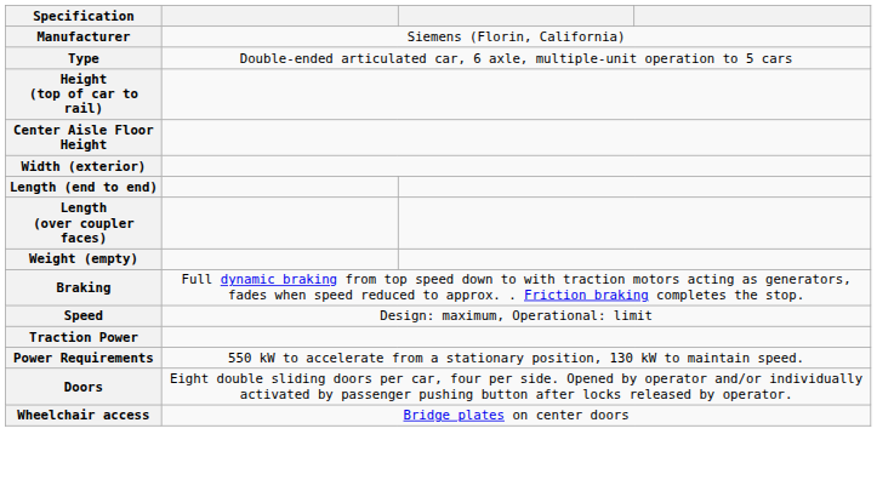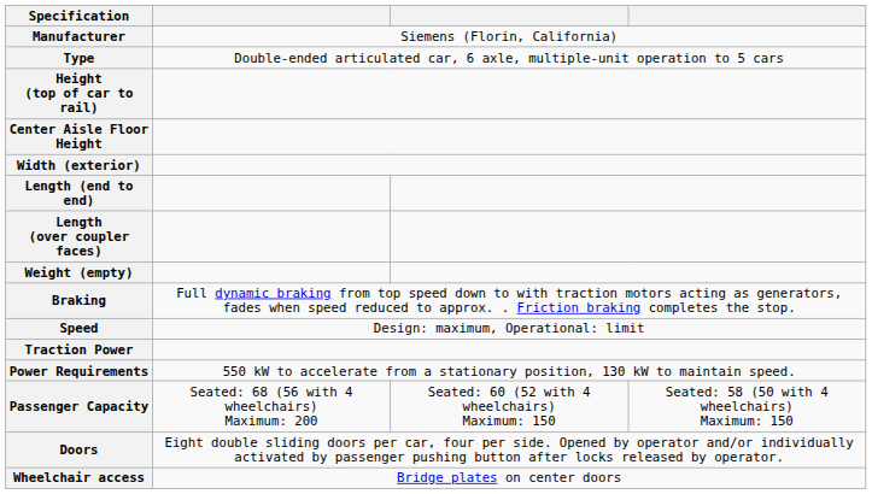+ row: Passenger Capacity | Seated: 68 (56 with 4 wheelchairs) Maximum: 200 | Seated: 60 (52 with 4 wheelchairs) Maximum: 150 | Seated: 58 (50 with 4 wheelchairs) Maximum: 150
